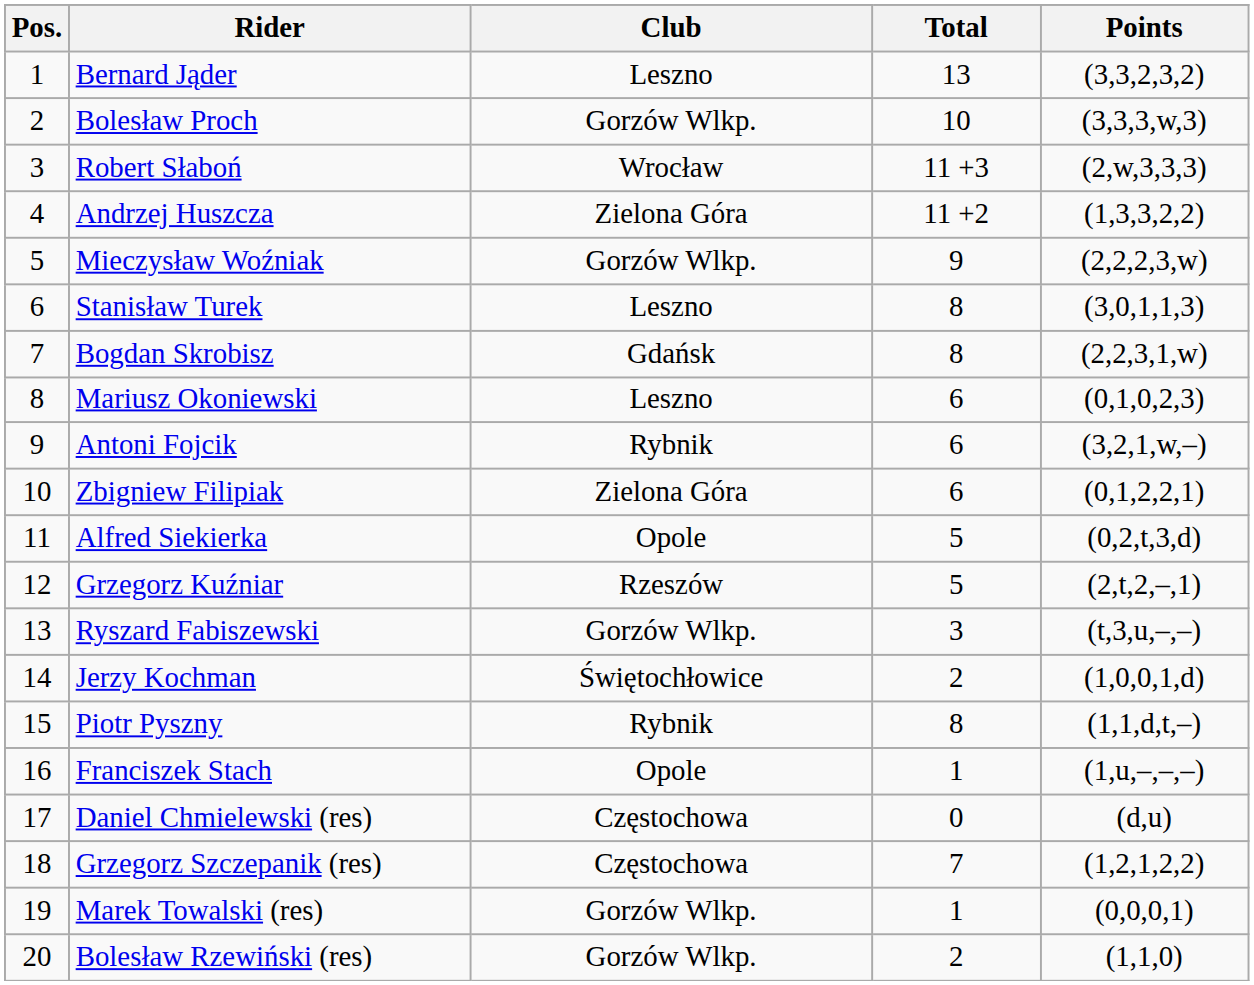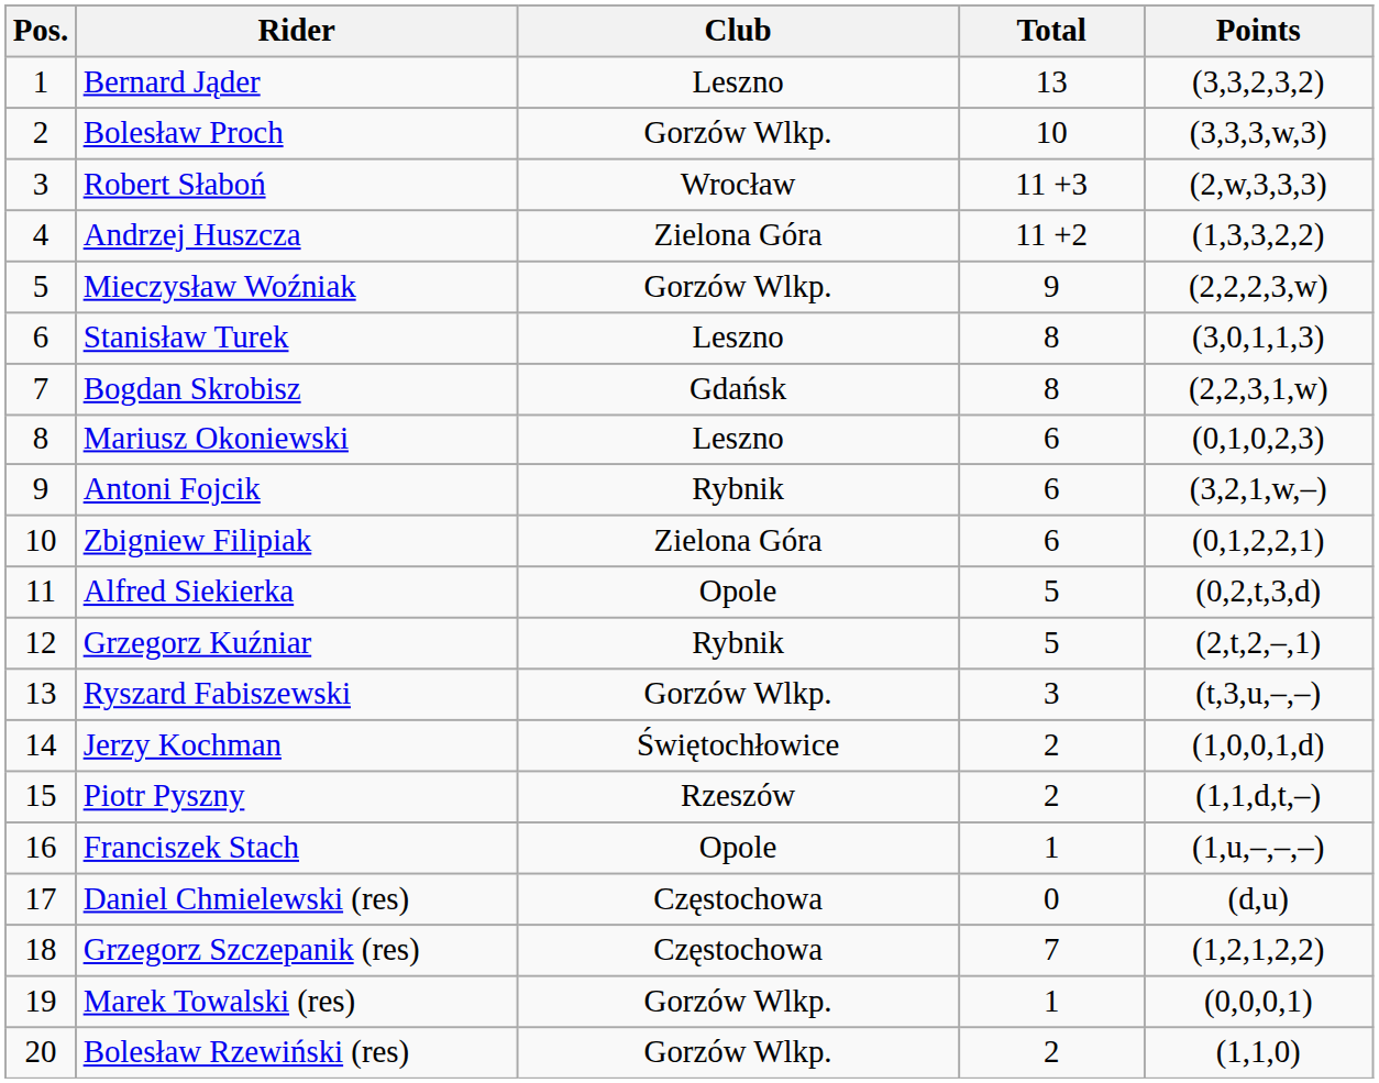Grzegorz Kuźniar | Club: Rzeszów -> Rybnik
Piotr Pyszny | Club: Rybnik -> Rzeszów
Piotr Pyszny | Total: 8 -> 2
